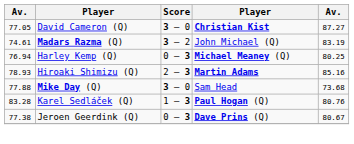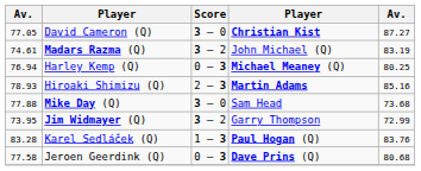+ row: 73.95 | Jim Widmayer (Q) | 3 – 2 | Garry Thompson | 72.99
Karel Sedláček (Q) | column 5: 80.76 -> 83.76
Jeroen Geerdink (Q) | column 1: 77.38 -> 77.58
Jeroen Geerdink (Q) | column 5: 80.67 -> 80.68
